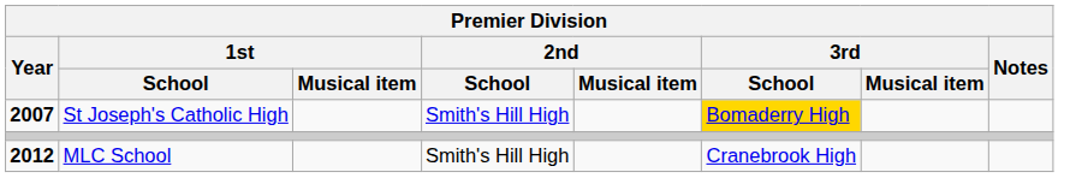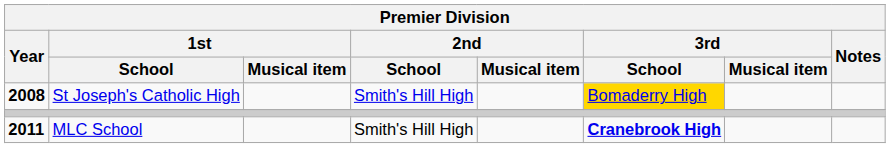St Joseph's Catholic High | Year: 2007 -> 2008
MLC School | Year: 2012 -> 2011
MLC School | 3rd / School: normal -> bold
